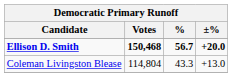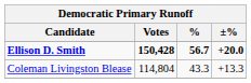Ellison D. Smith | Votes: 150,468 -> 150,428
Coleman Livingston Blease | ±%: +13.0 -> +13.3
